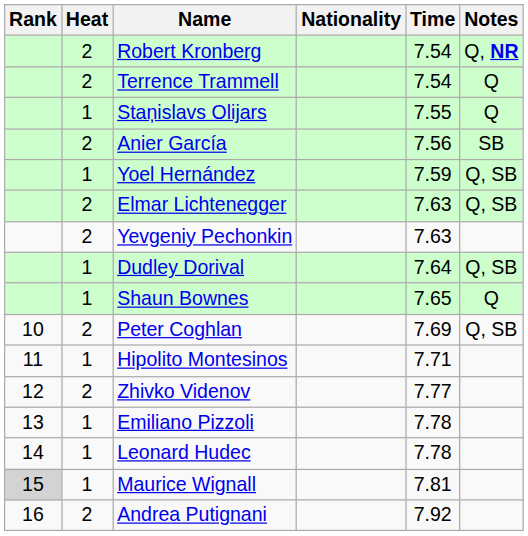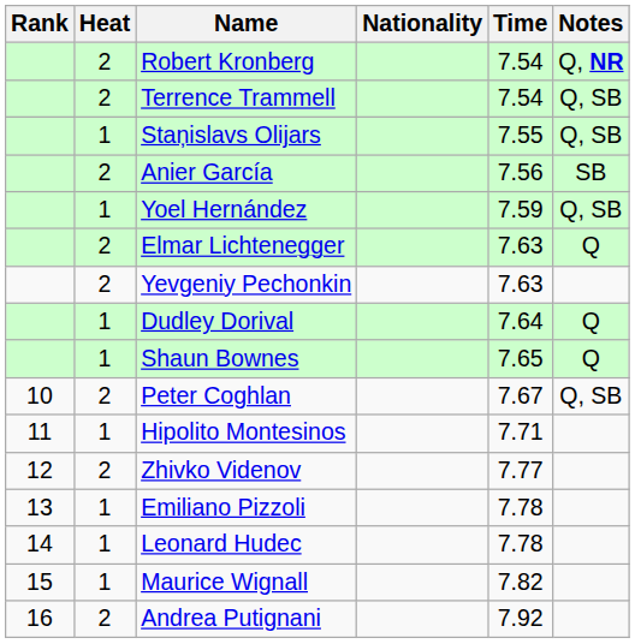Terrence Trammell | Notes: Q -> Q, SB
Staņislavs Olijars | Notes: Q -> Q, SB
Elmar Lichtenegger | Notes: Q, SB -> Q
Dudley Dorival | Notes: Q, SB -> Q
Peter Coghlan | Time: 7.69 -> 7.67
Maurice Wignall | Rank: lightgrey background -> no background
Maurice Wignall | Time: 7.81 -> 7.82
